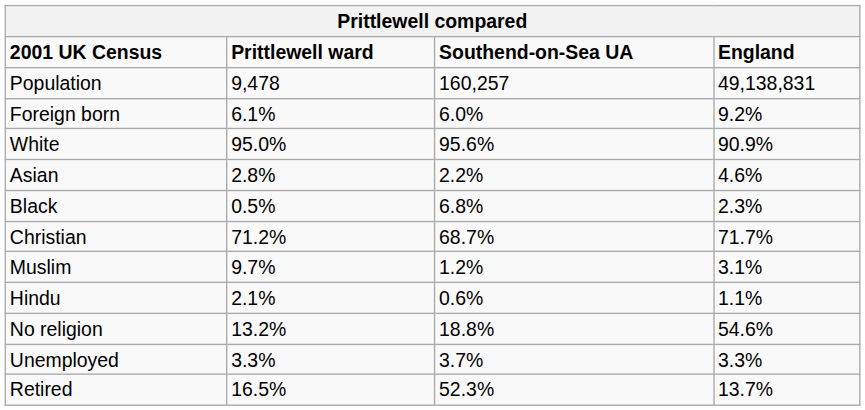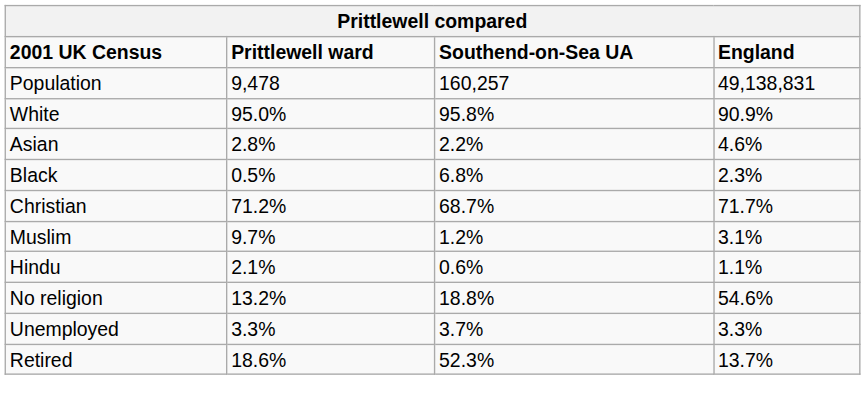- row: Foreign born | 6.1% | 6.0% | 9.2%
White | Southend-on-Sea UA: 95.6% -> 95.8%
Retired | Prittlewell ward: 16.5% -> 18.6%
